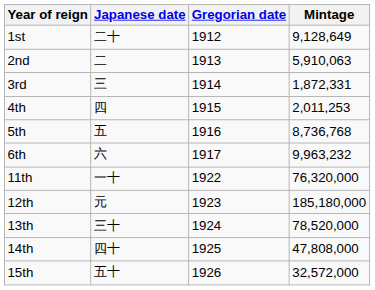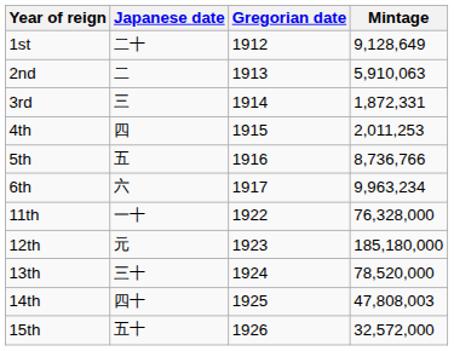5th | Mintage: 8,736,768 -> 8,736,766
6th | Mintage: 9,963,232 -> 9,963,234
11th | Mintage: 76,320,000 -> 76,328,000
14th | Mintage: 47,808,000 -> 47,808,003
